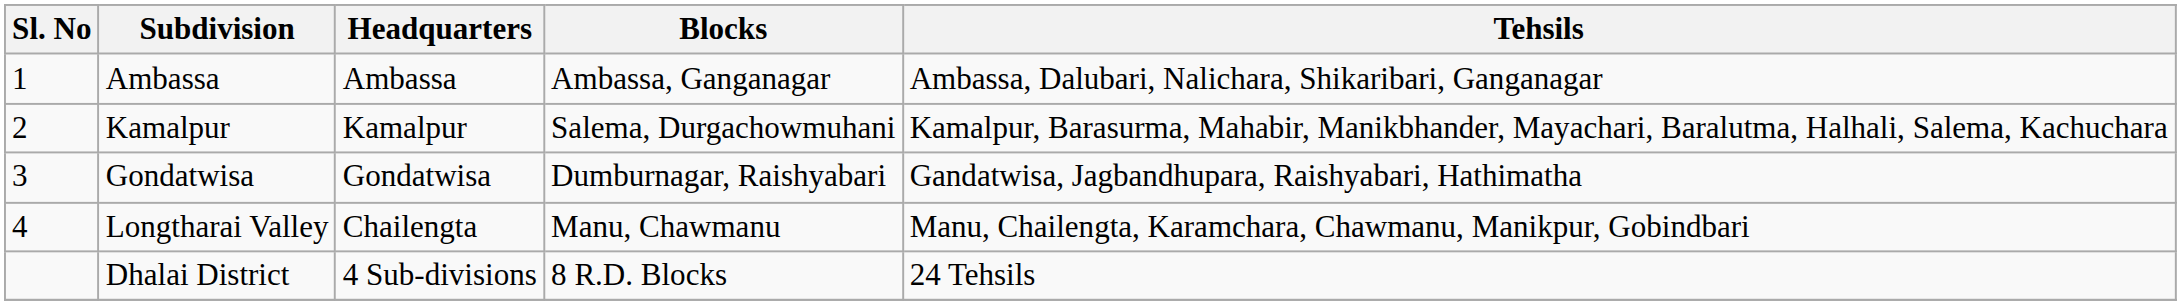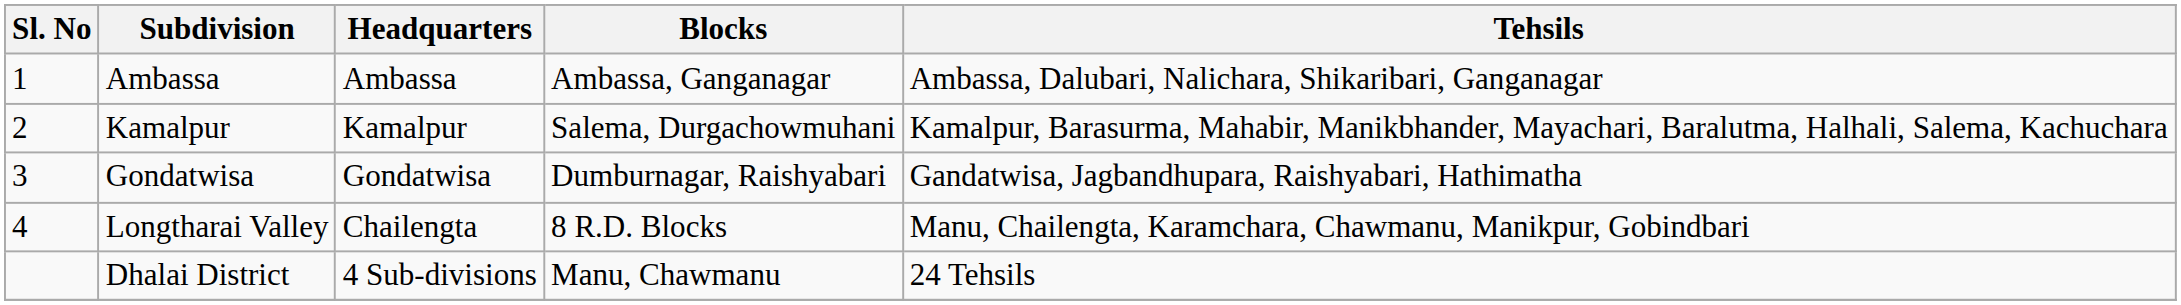Longtharai Valley | Blocks: Manu, Chawmanu -> 8 R.D. Blocks
Dhalai District | Blocks: 8 R.D. Blocks -> Manu, Chawmanu
